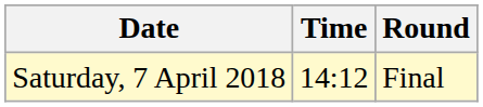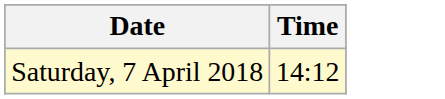- column: Round | Final
